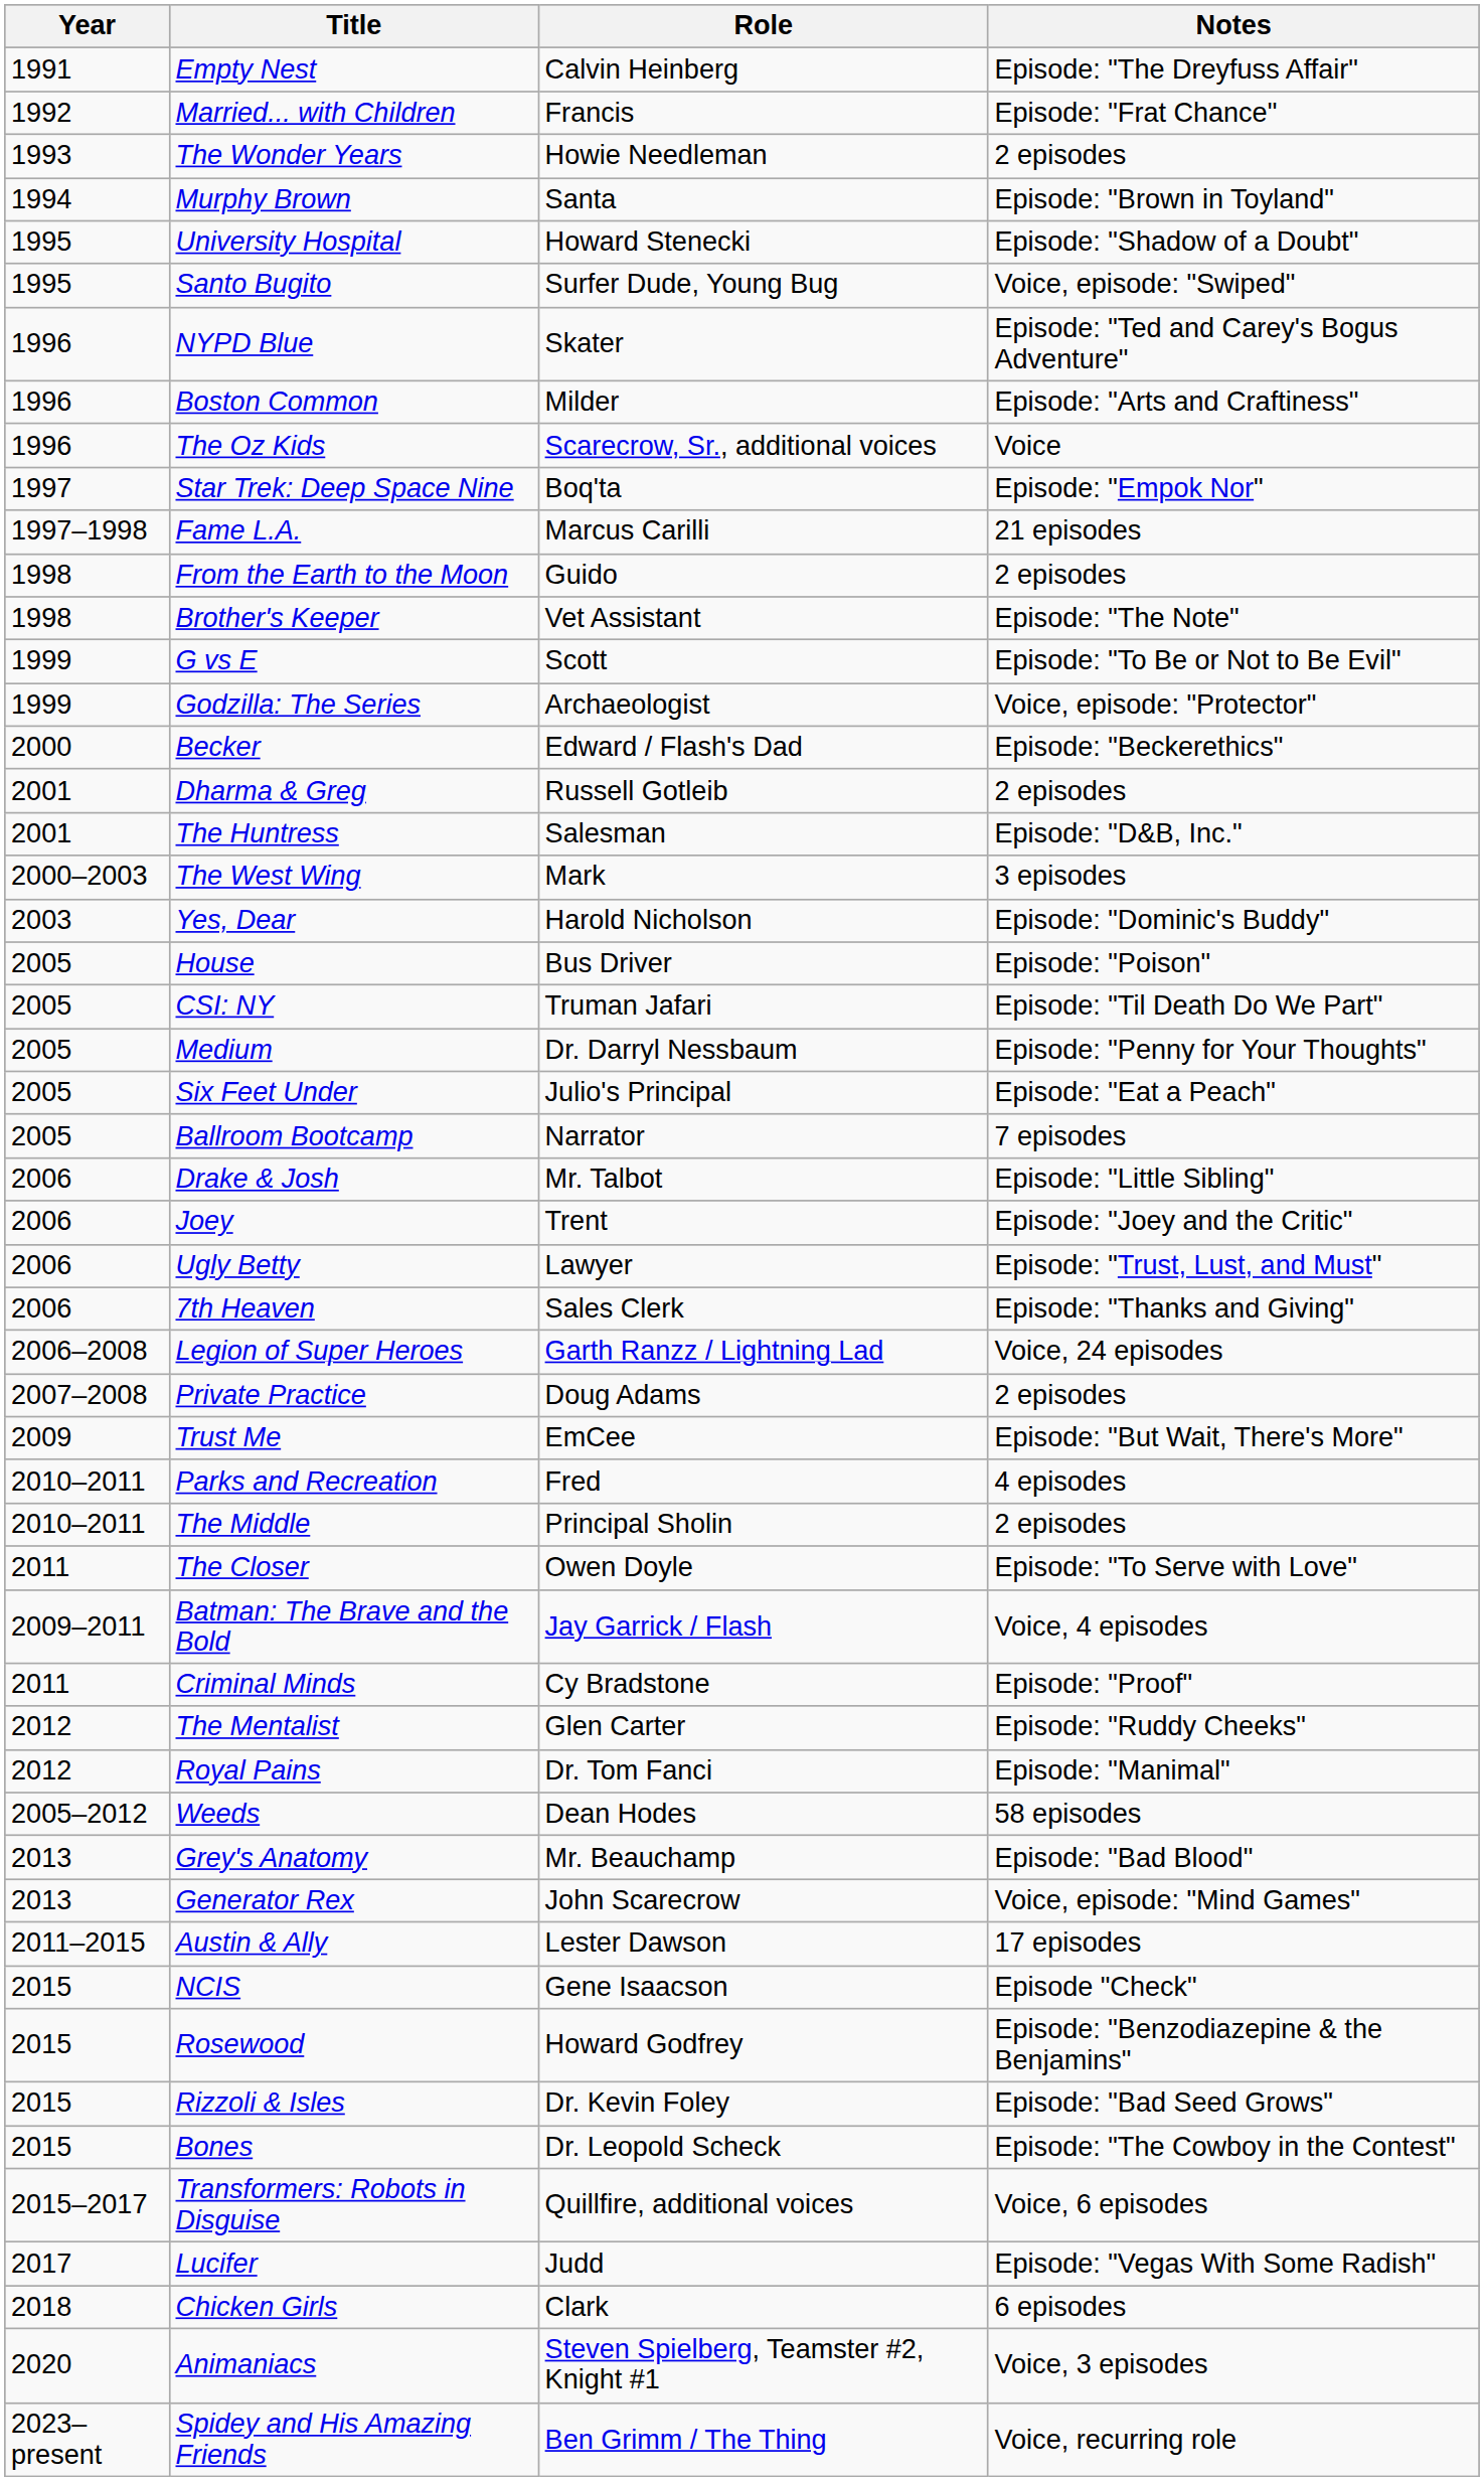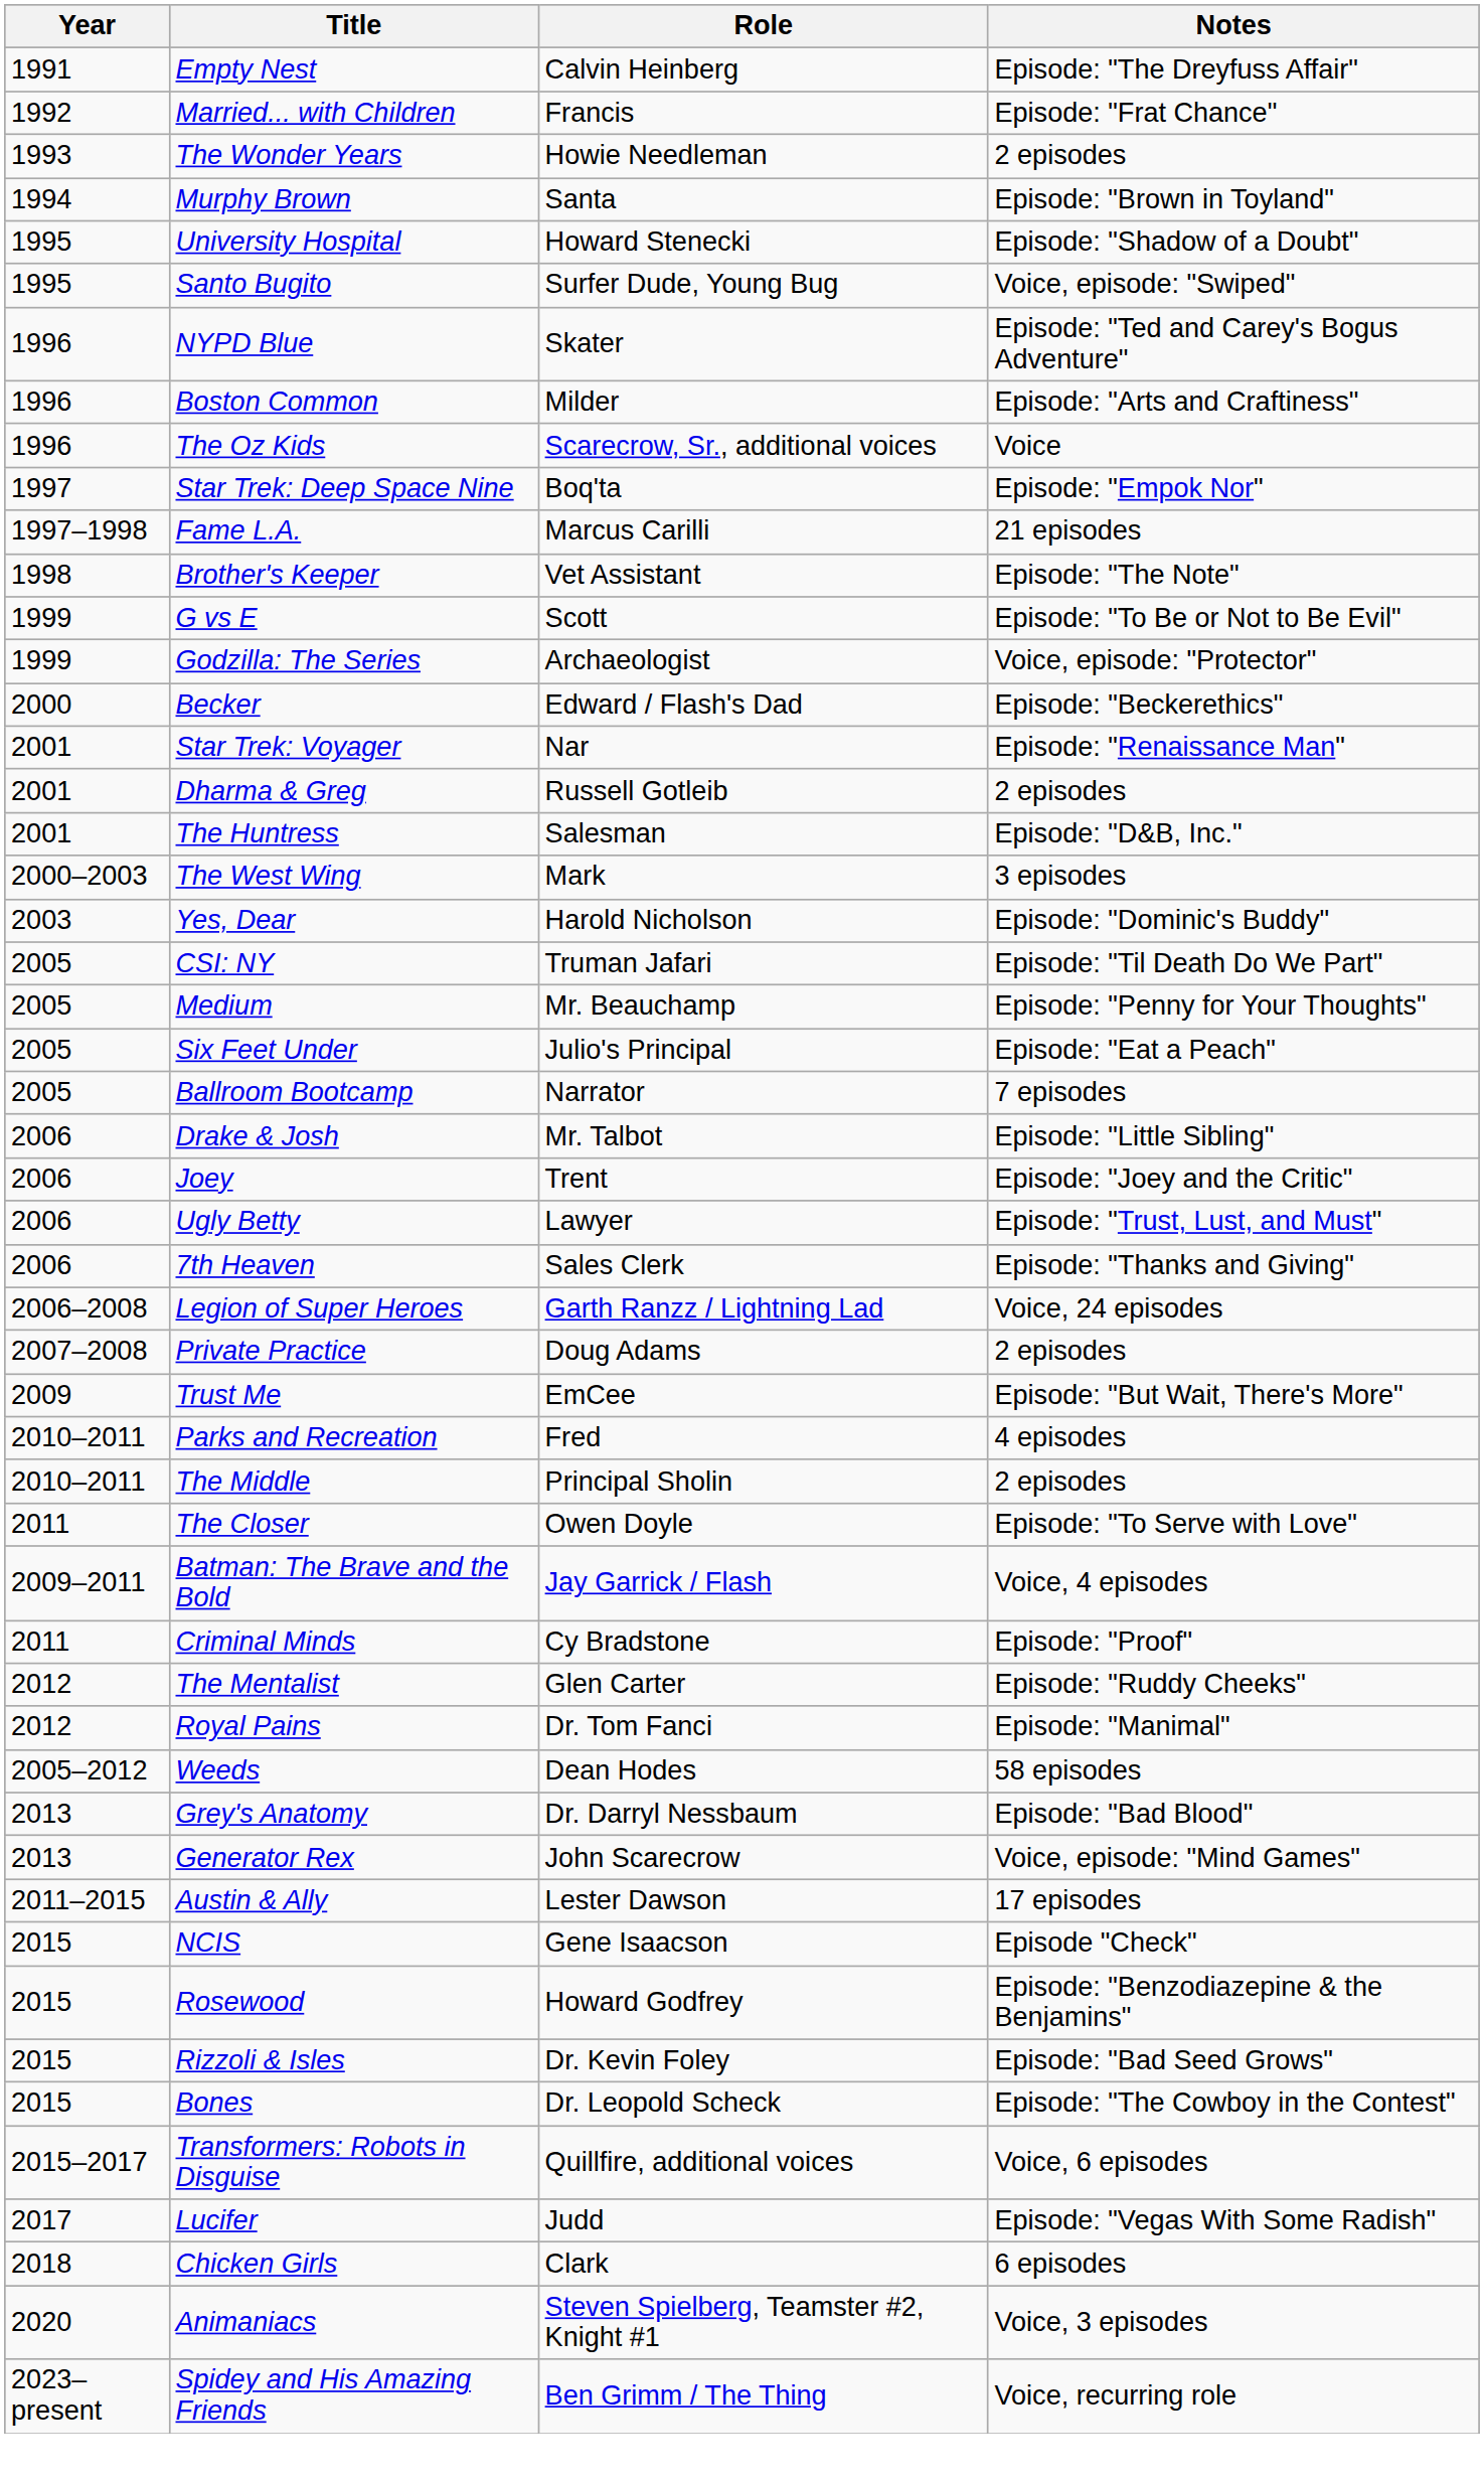- row: 1998 | From the Earth to the Moon | Guido | 2 episodes
+ row: 2001 | Star Trek: Voyager | Nar | Episode: "Renaissance Man"
- row: 2005 | House | Bus Driver | Episode: "Poison"
Medium | Role: Dr. Darryl Nessbaum -> Mr. Beauchamp
Grey's Anatomy | Role: Mr. Beauchamp -> Dr. Darryl Nessbaum
